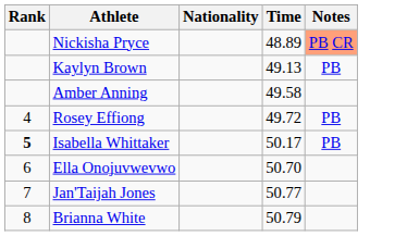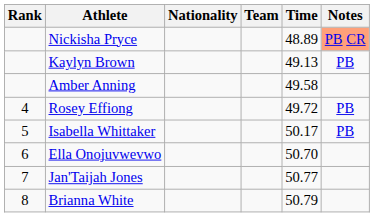+ column: Team
Isabella Whittaker | Rank: bold -> normal
